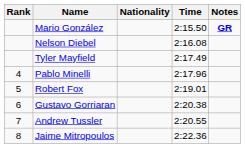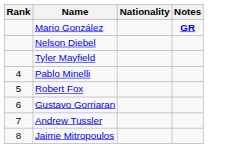- column: Time | 2:15.50 | 2:16.08 | 2:17.49 | 2:17.96 | 2:19.01 | 2:20.38 | 2:20.55 | 2:22.36
